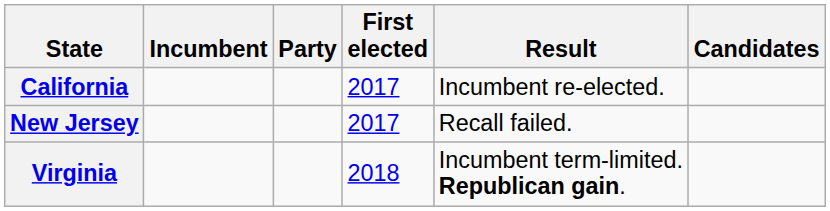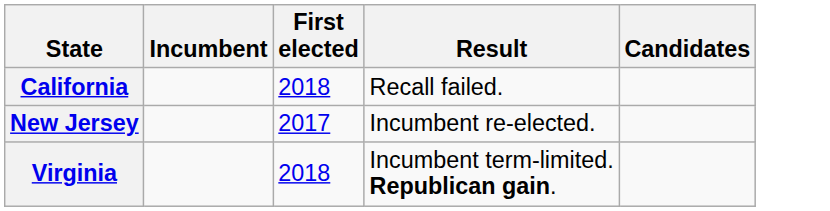- column: Party
California | First elected: 2017 -> 2018
California | Result: Incumbent re-elected. -> Recall failed.
New Jersey | Result: Recall failed. -> Incumbent re-elected.
